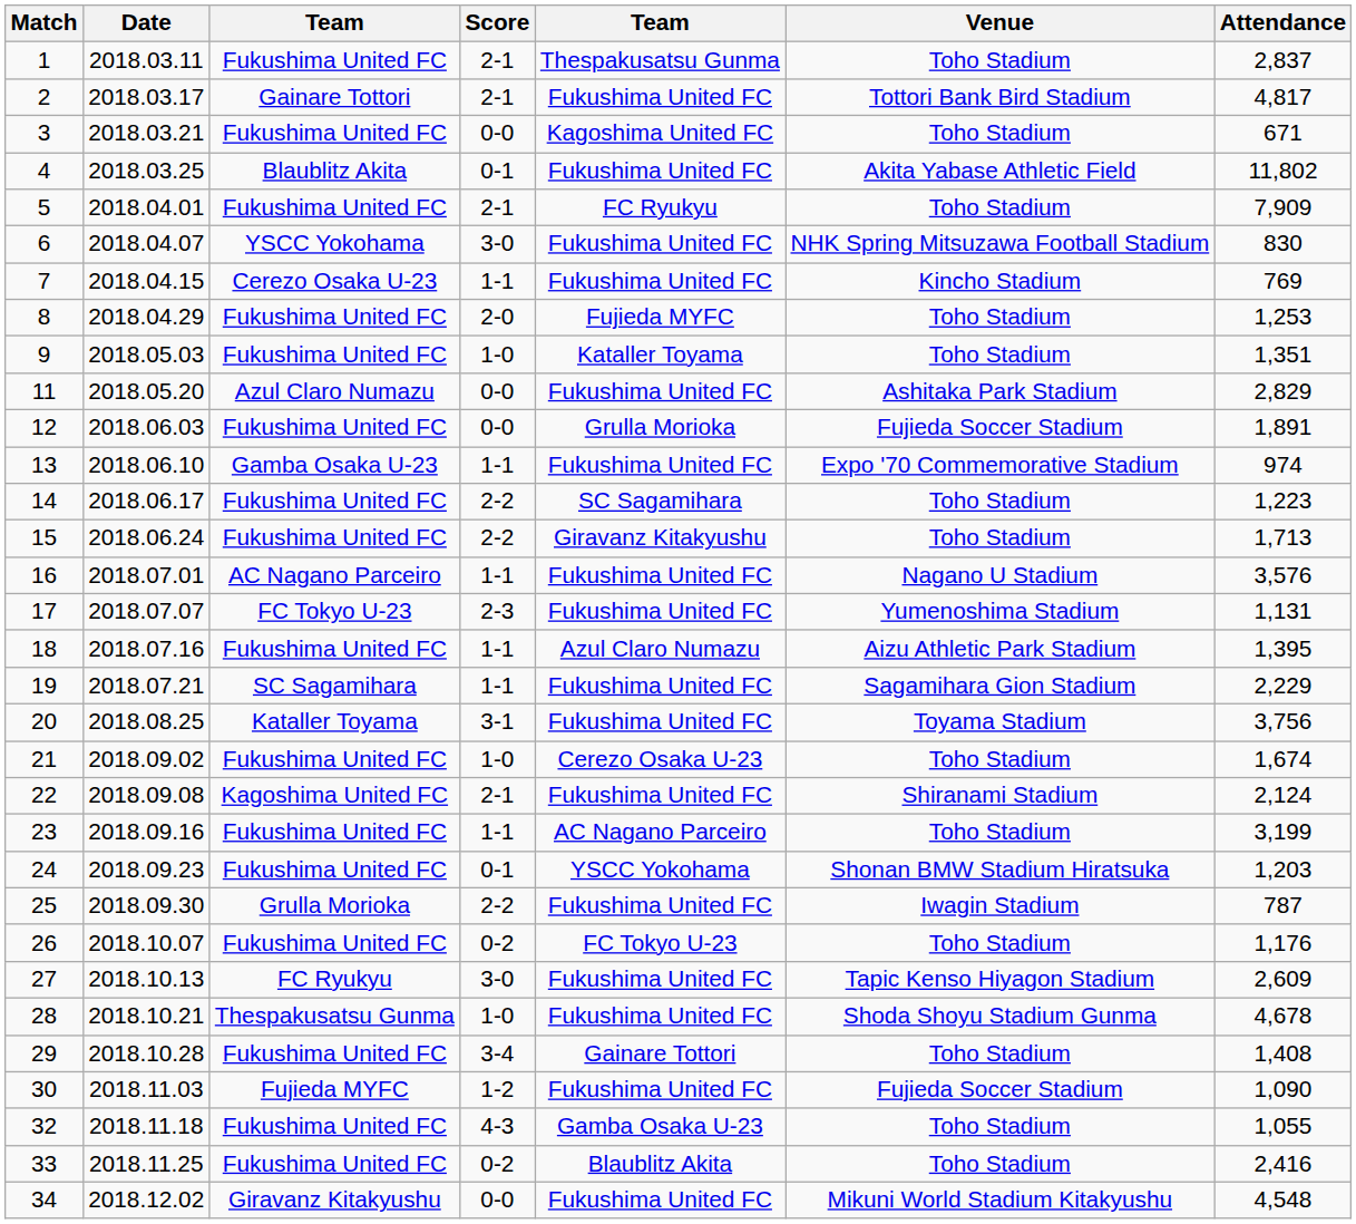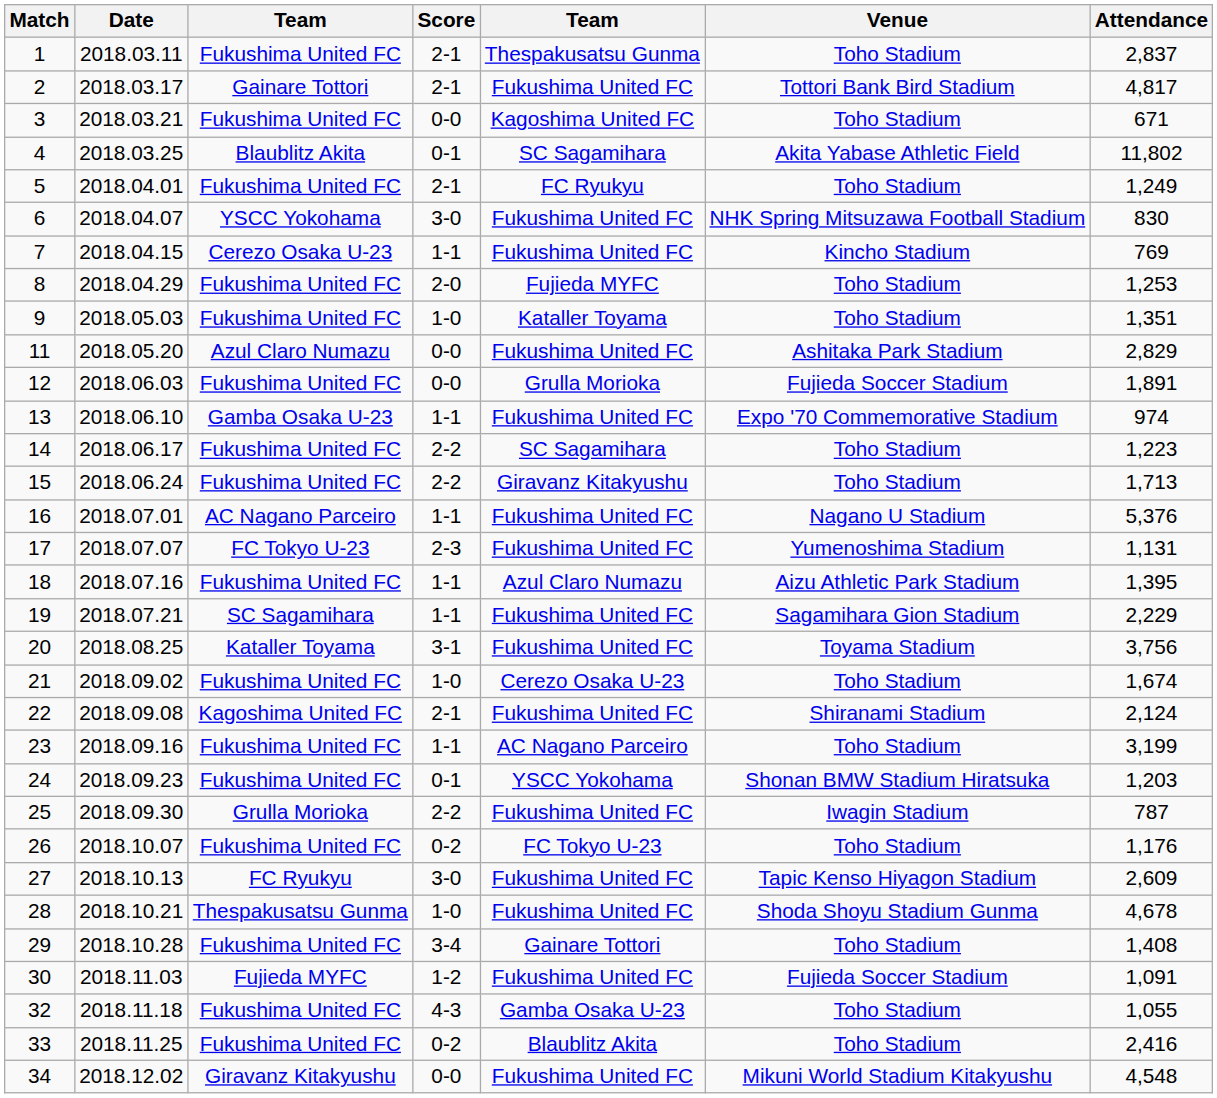4 | column 5: Fukushima United FC -> SC Sagamihara
5 | Attendance: 7,909 -> 1,249
16 | Attendance: 3,576 -> 5,376
30 | Attendance: 1,090 -> 1,091
